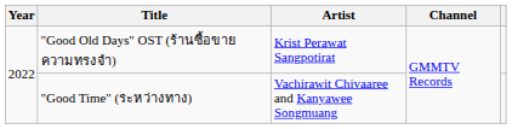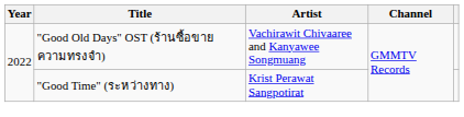"Good Old Days" OST (ร้านซื้อขายความทรงจำ) | Artist: Krist Perawat Sangpotirat -> Vachirawit Chivaaree and Kanyawee Songmuang
"Good Time" (ระหว่างทาง) | Artist: Vachirawit Chivaaree and Kanyawee Songmuang -> Krist Perawat Sangpotirat
